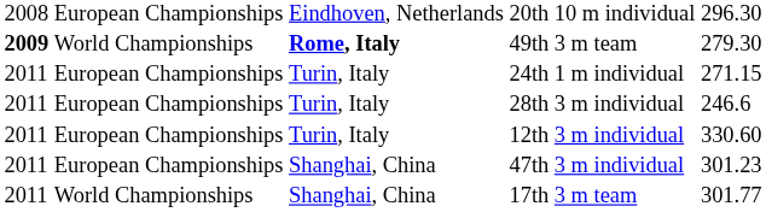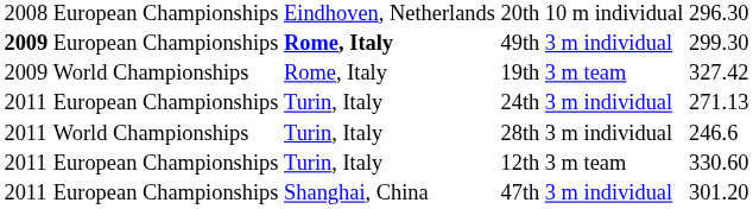49th | column 2: World Championships -> European Championships
49th | column 5: 3 m team -> 3 m individual
49th | column 6: 279.30 -> 299.30
+ row: 2009 | World Championships | Rome, Italy | 19th | 3 m team | 327.42
24th | column 5: 1 m individual -> 3 m individual
24th | column 6: 271.15 -> 271.13
28th | column 2: European Championships -> World Championships
12th | column 5: 3 m individual -> 3 m team
47th | column 6: 301.23 -> 301.20
- row: 2011 | World Championships | Shanghai, China | 17th | 3 m team | 301.77
